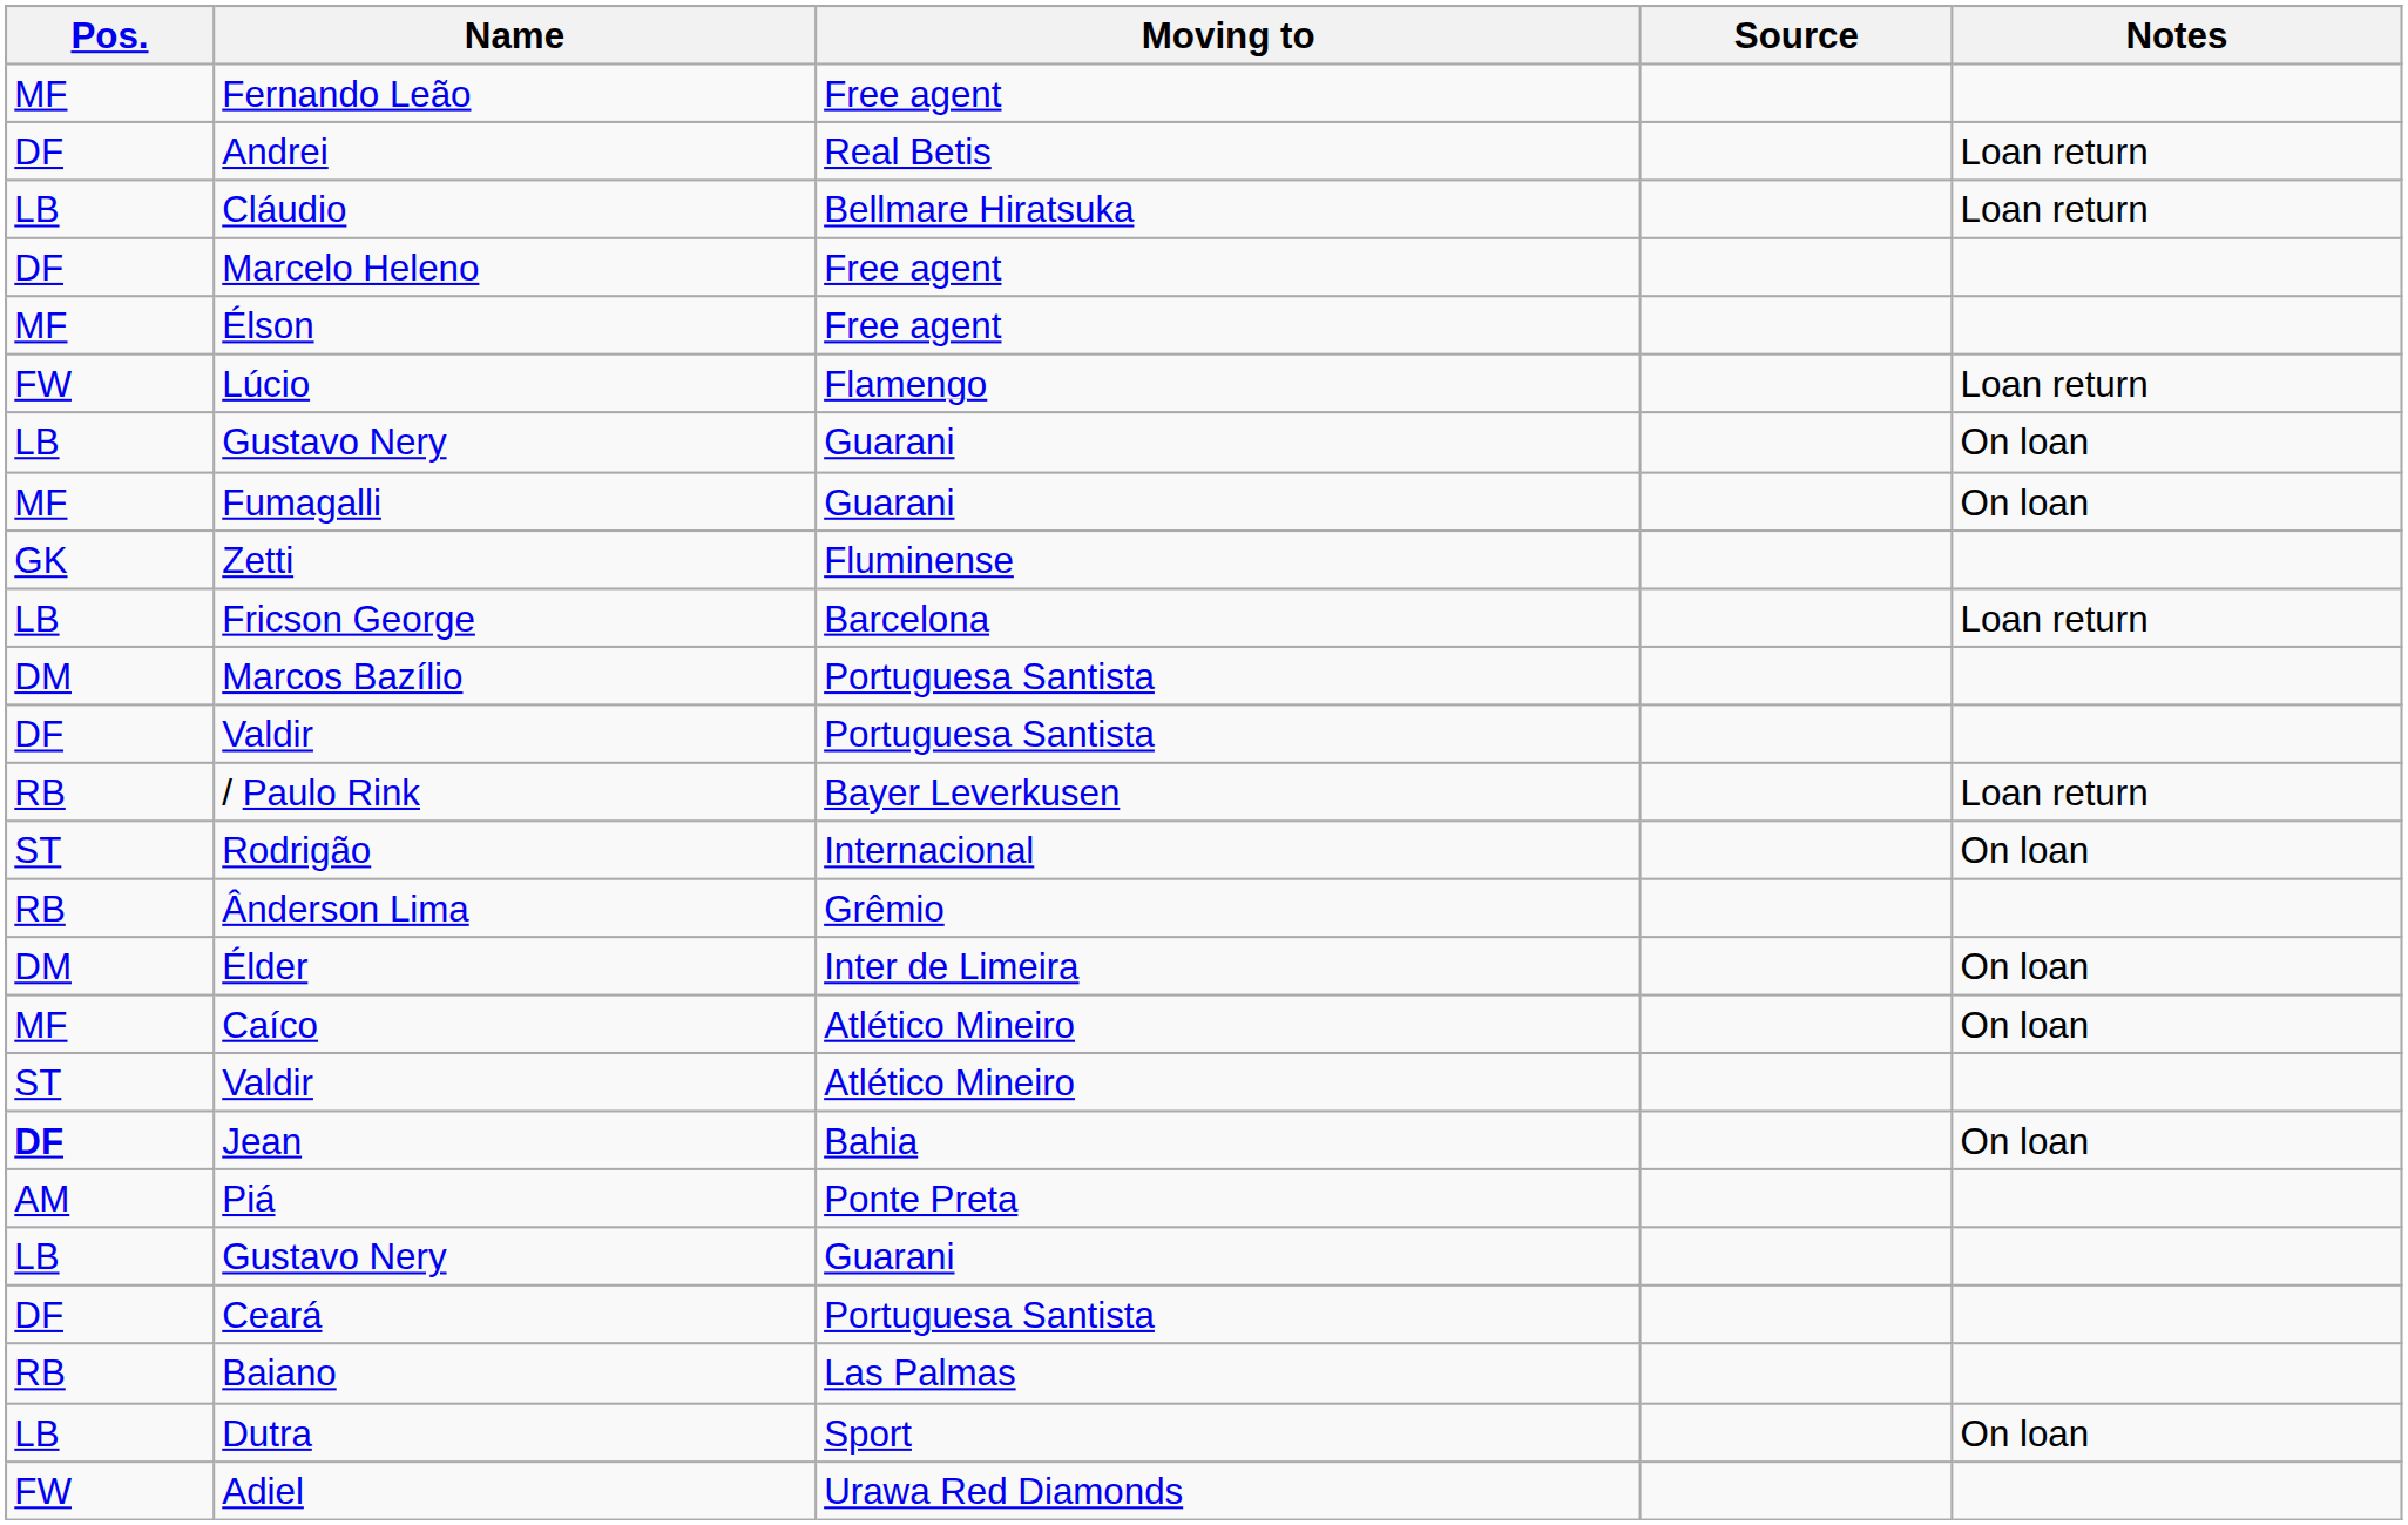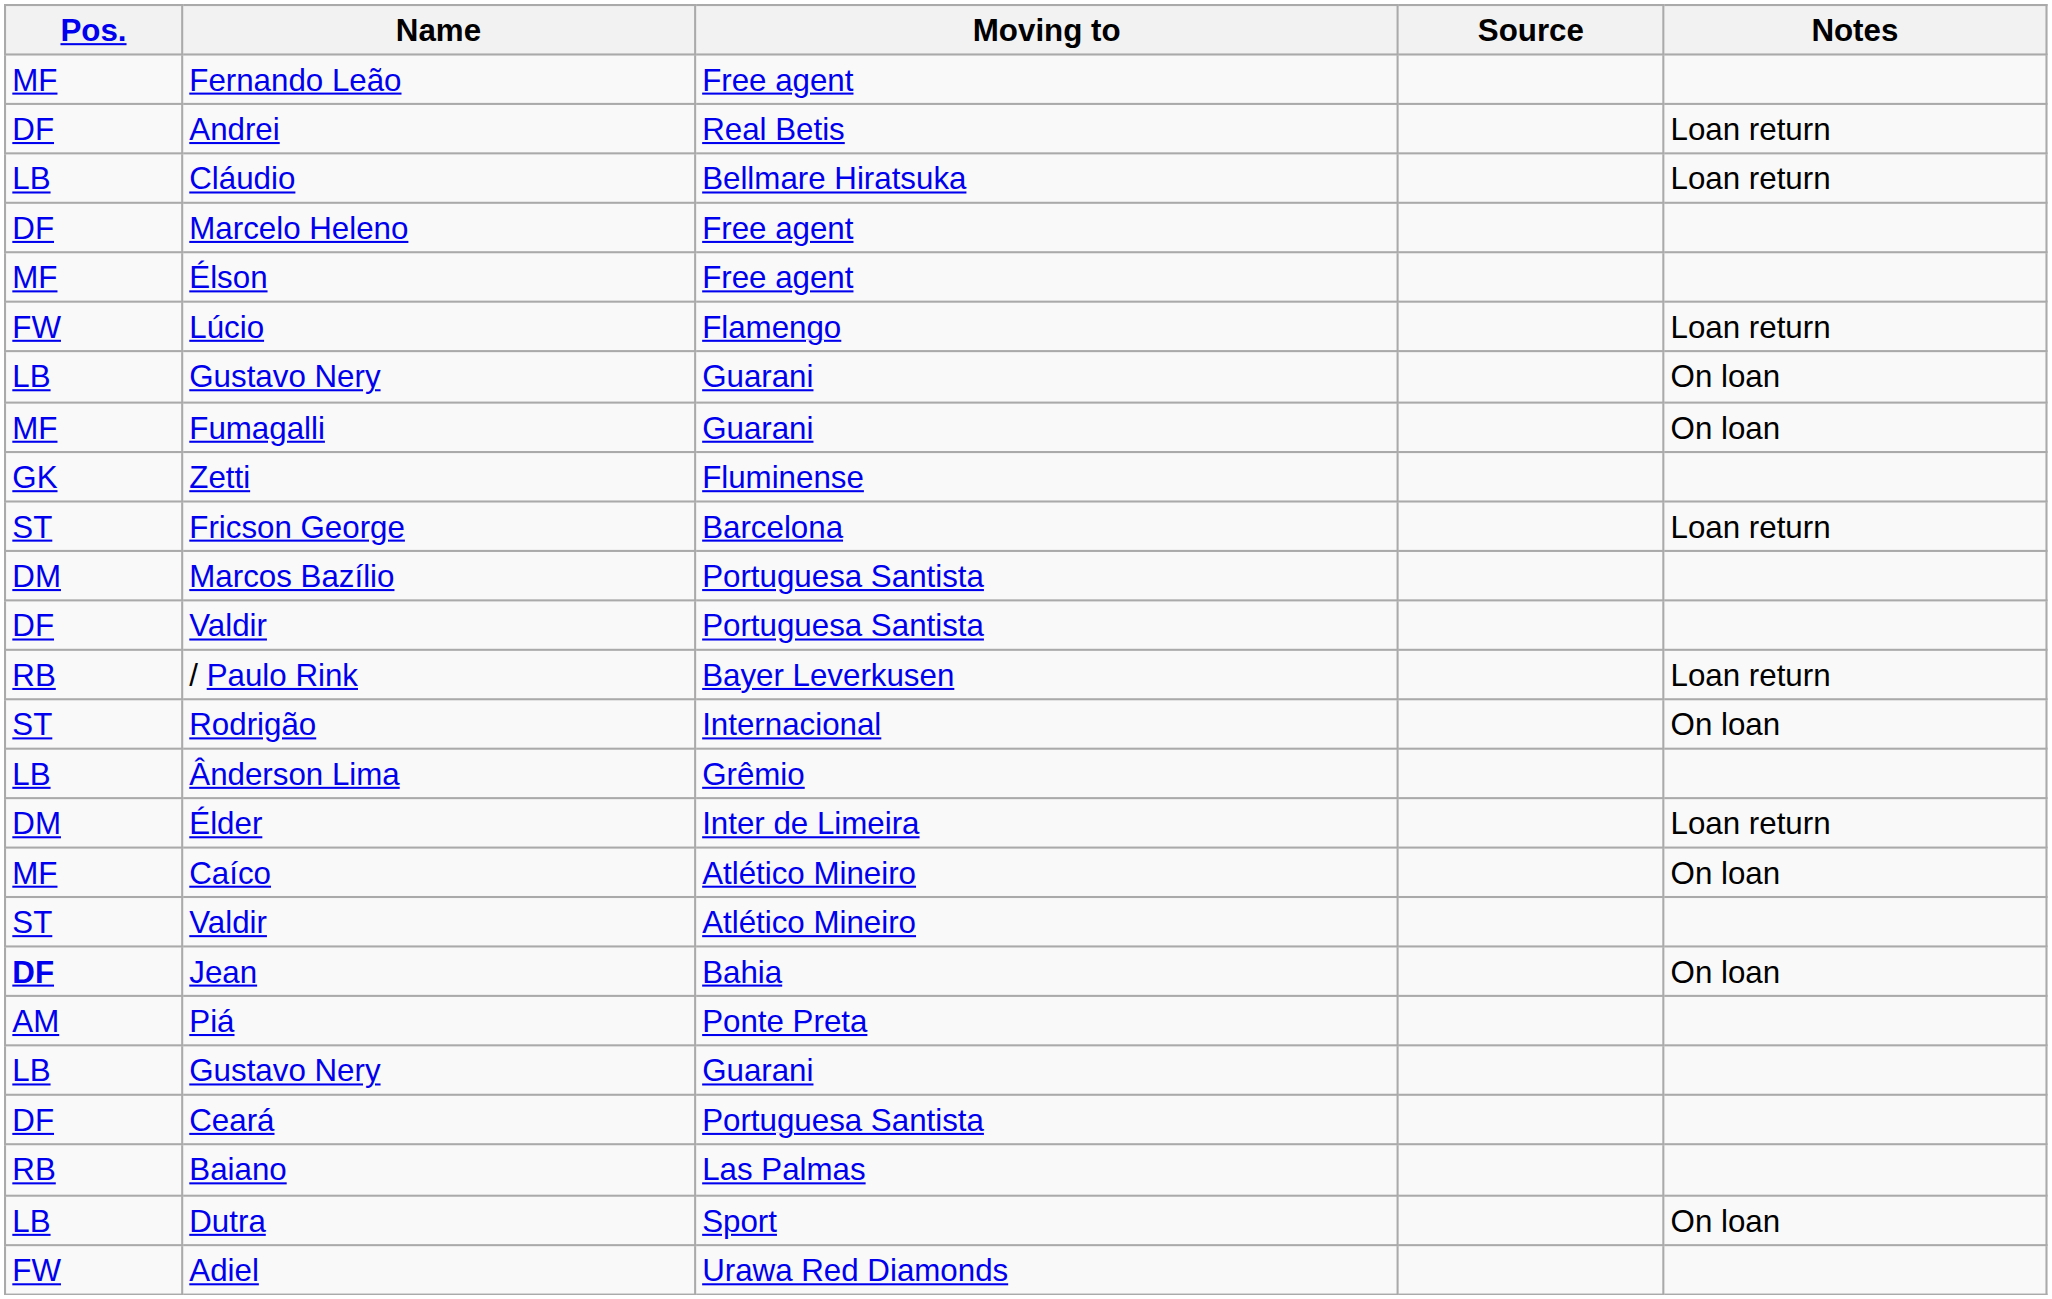Fricson George | Pos.: LB -> ST
Ânderson Lima | Pos.: RB -> LB
Élder | Notes: On loan -> Loan return
